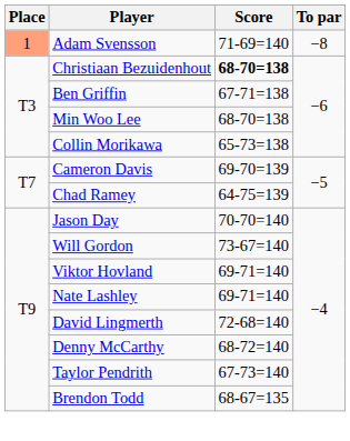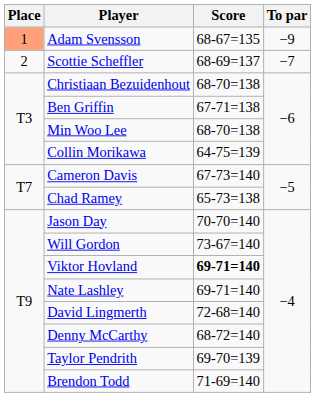Adam Svensson | Score: 71-69=140 -> 68-67=135
Adam Svensson | To par: −8 -> −9
+ row: 2 | Scottie Scheffler | 68-69=137 | −7
Christiaan Bezuidenhout | Score: bold -> normal
Collin Morikawa | Score: 65-73=138 -> 64-75=139
Cameron Davis | Score: 69-70=139 -> 67-73=140
Chad Ramey | Score: 64-75=139 -> 65-73=138
Viktor Hovland | Score: normal -> bold
Taylor Pendrith | Score: 67-73=140 -> 69-70=139
Brendon Todd | Score: 68-67=135 -> 71-69=140
